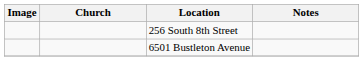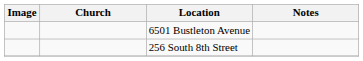rows swapped: 256 South 8th Street <-> 6501 Bustleton Avenue
